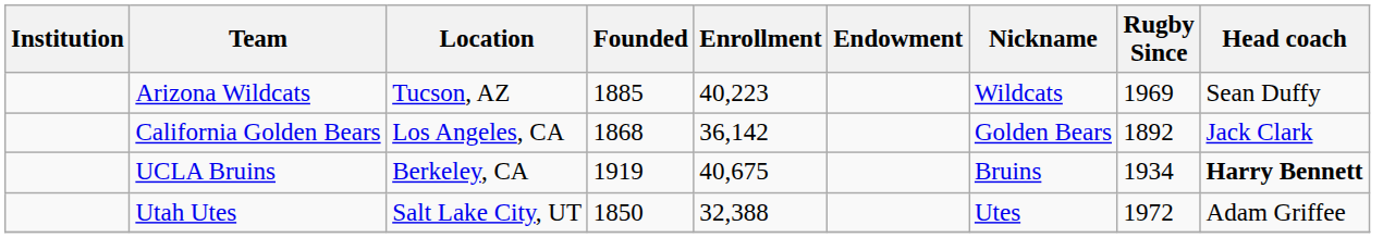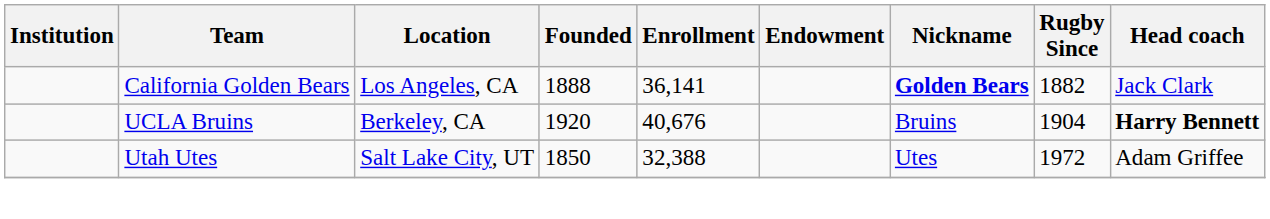- row: Arizona Wildcats | Tucson, AZ | 1885 | 40,223 | Wildcats | 1969 | Sean Duffy
California Golden Bears | Founded: 1868 -> 1888
California Golden Bears | Enrollment: 36,142 -> 36,141
California Golden Bears | Nickname: normal -> bold
California Golden Bears | Rugby Since: 1892 -> 1882
UCLA Bruins | Founded: 1919 -> 1920
UCLA Bruins | Enrollment: 40,675 -> 40,676
UCLA Bruins | Rugby Since: 1934 -> 1904
